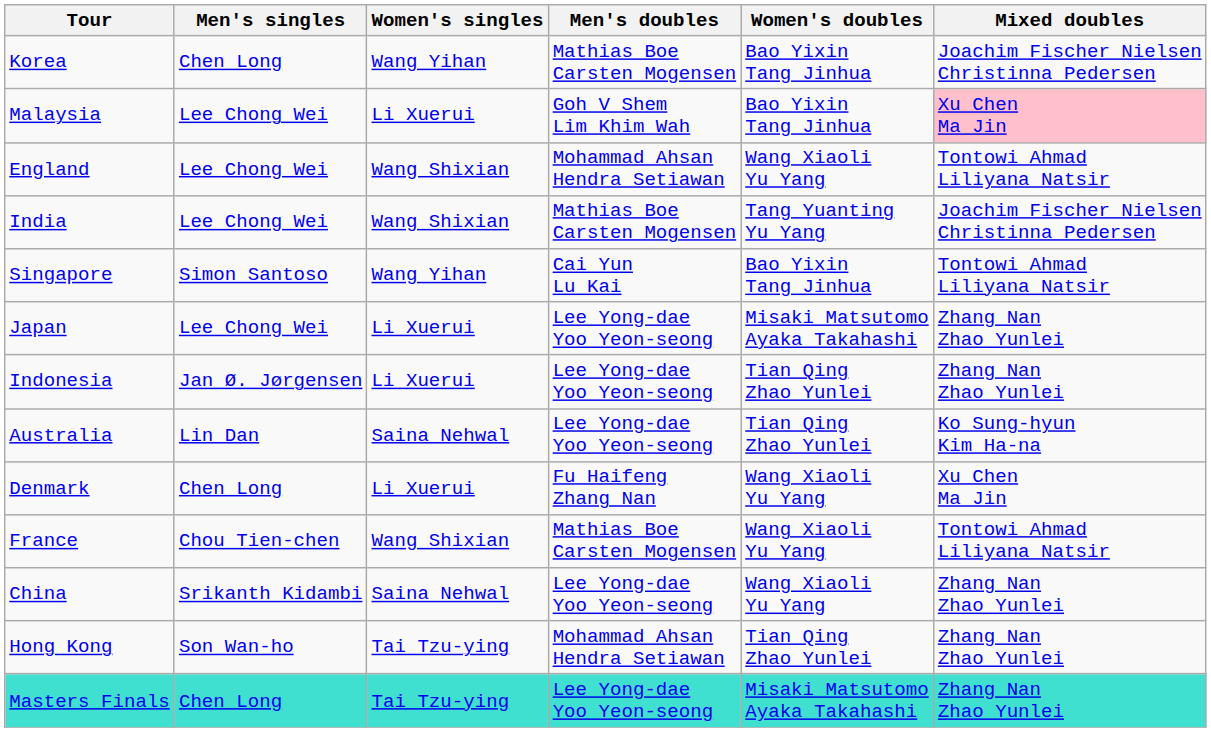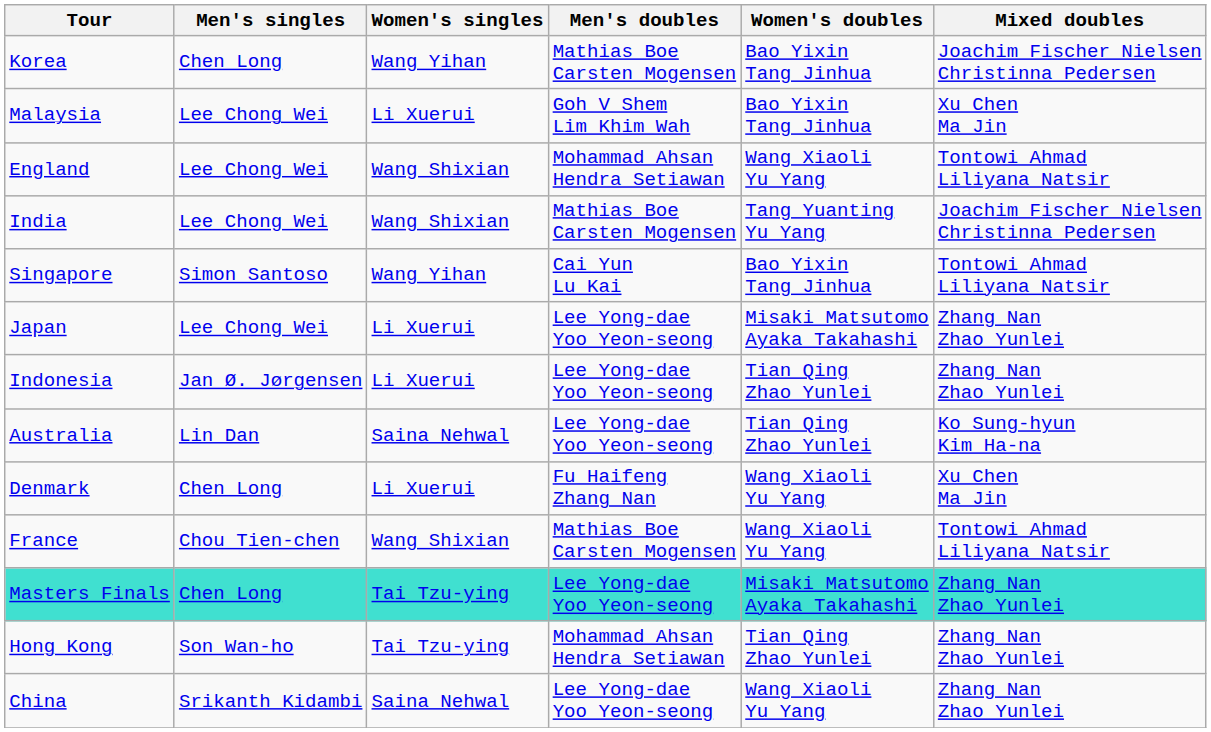Malaysia | Mixed doubles: pink background -> no background
rows swapped: China <-> Masters Finals
